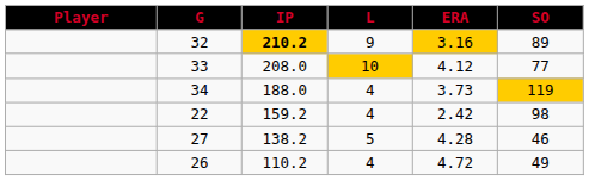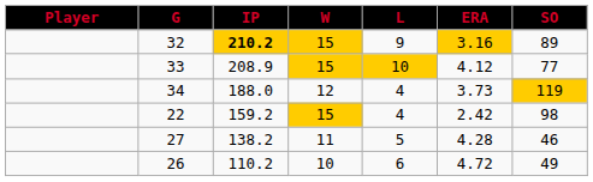+ column: W | 15 | 15 | 12 | 15 | 11 | 10
33 | IP: 208.0 -> 208.9
26 | L: 4 -> 6
